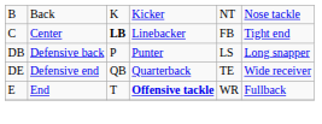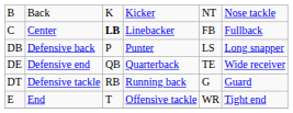C | column 6: Tight end -> Fullback
+ row: DT | Defensive tackle | RB | Running back | G | Guard
E | column 4: bold -> normal
E | column 6: Fullback -> Tight end
